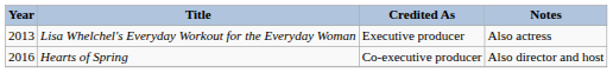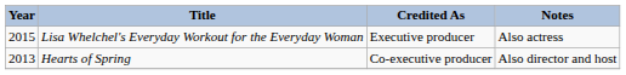Lisa Whelchel's Everyday Workout for the Everyday Woman | Year: 2013 -> 2015
Hearts of Spring | Year: 2016 -> 2013
